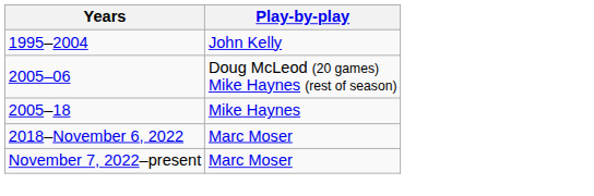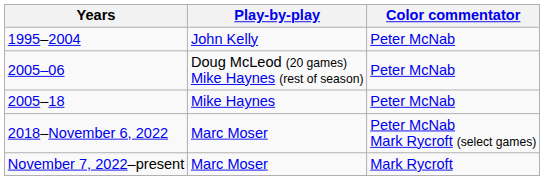+ column: Color commentator | Peter McNab | Peter McNab | Peter McNab | Peter McNab Mark Rycroft (select games) | Mark Rycroft
